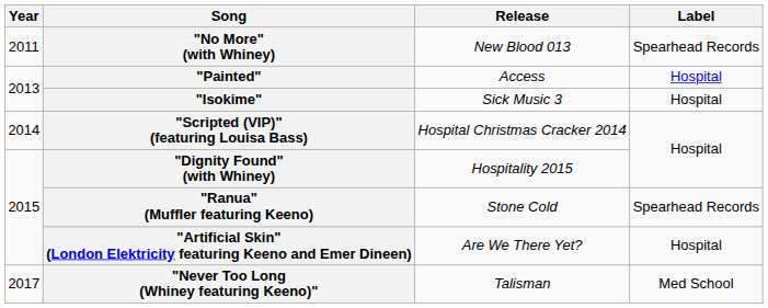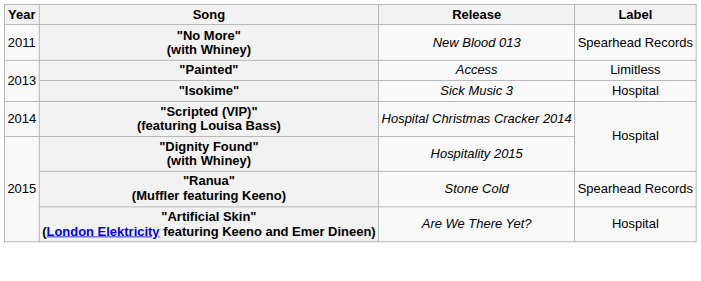"Painted" | Label: Hospital -> Limitless
- row: 2017 | "Never Too Long (Whiney featuring Keeno)" | Talisman | Med School
